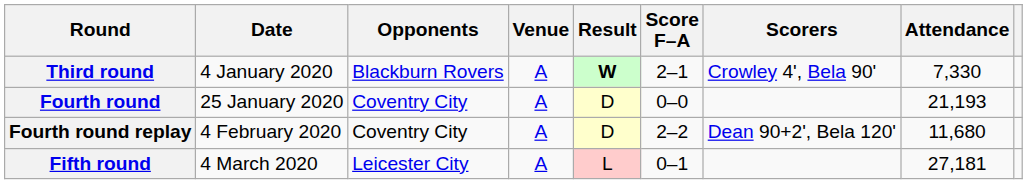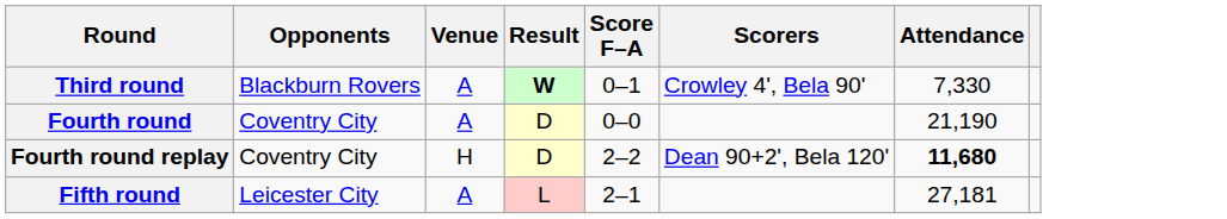- column: Date | 4 January 2020 | 25 January 2020 | 4 February 2020 | 4 March 2020
Third round | Score F–A: 2–1 -> 0–1
Fourth round | Attendance: 21,193 -> 21,190
Fourth round replay | Venue: A -> H
Fourth round replay | Attendance: normal -> bold
Fifth round | Score F–A: 0–1 -> 2–1
